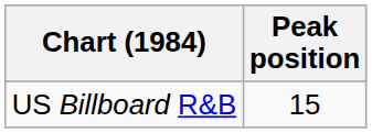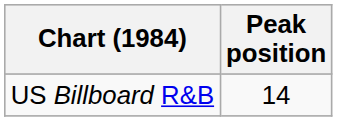US Billboard R&B | Peak position: 15 -> 14
